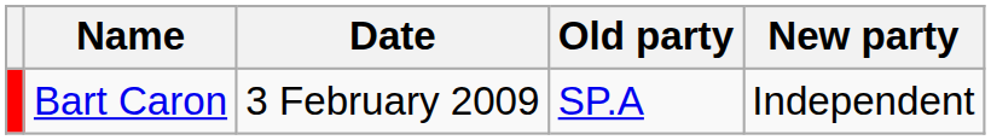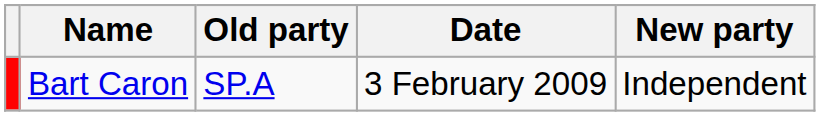columns swapped: Date <-> Old party
